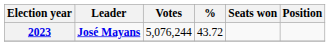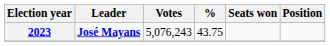2023 | Votes: 5,076,244 -> 5,076,243
2023 | %: 43.72 -> 43.75
